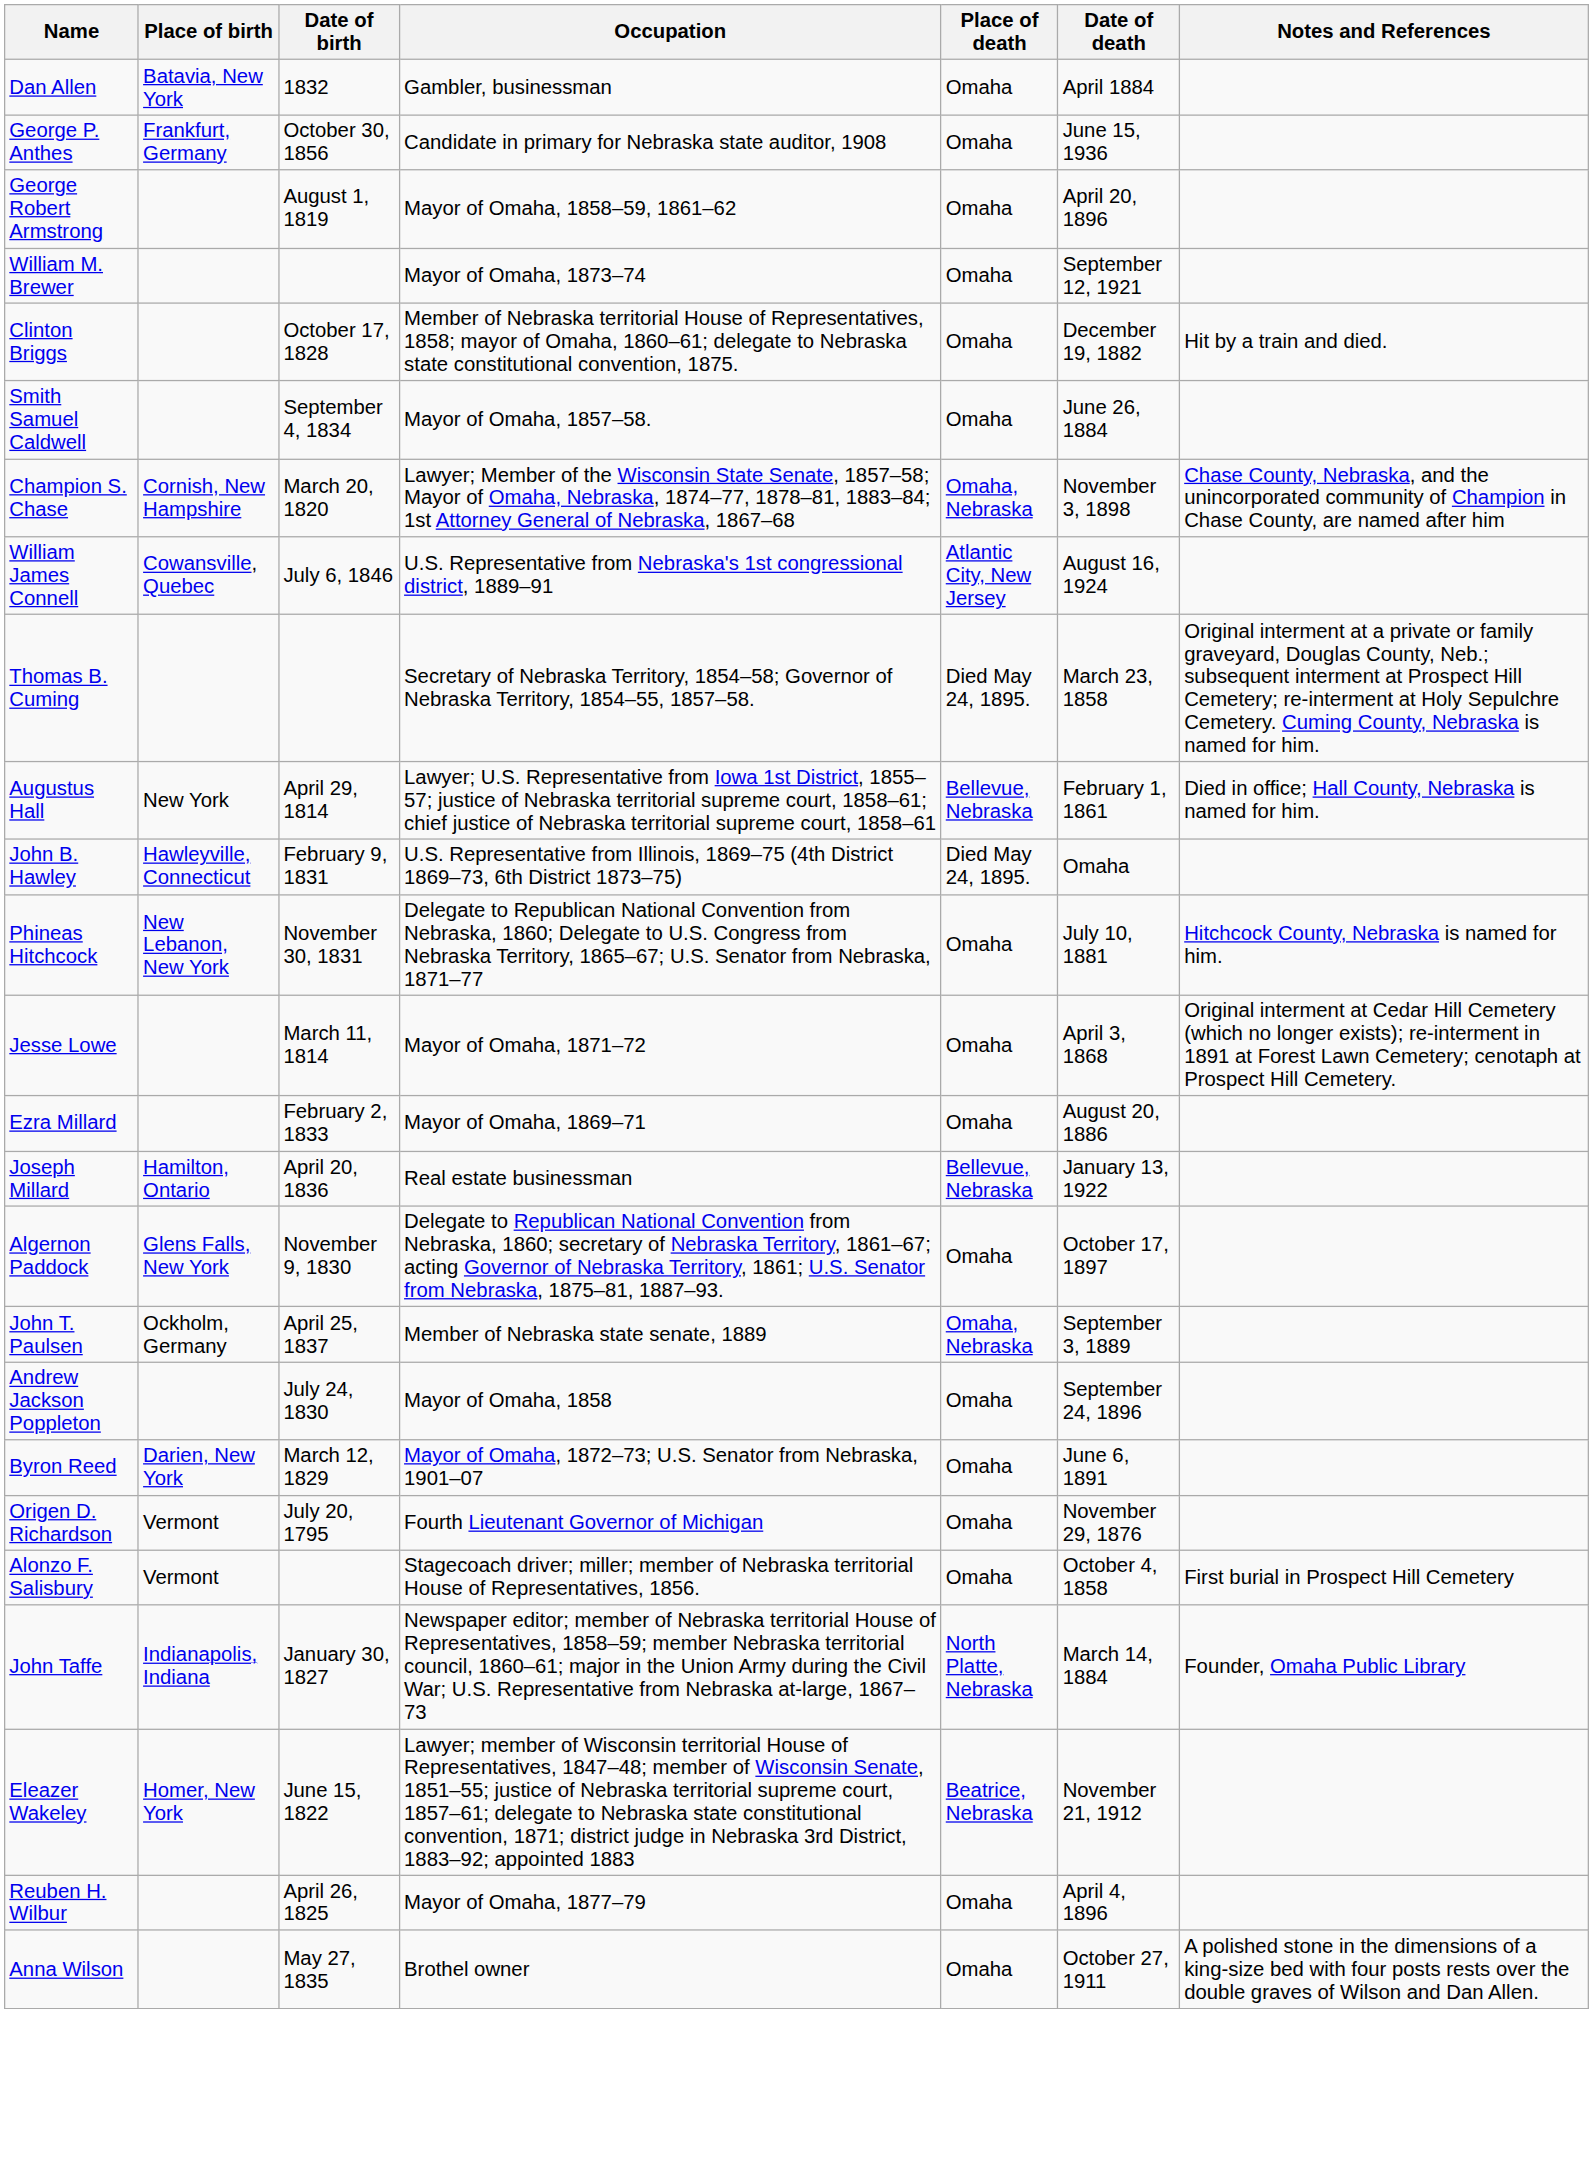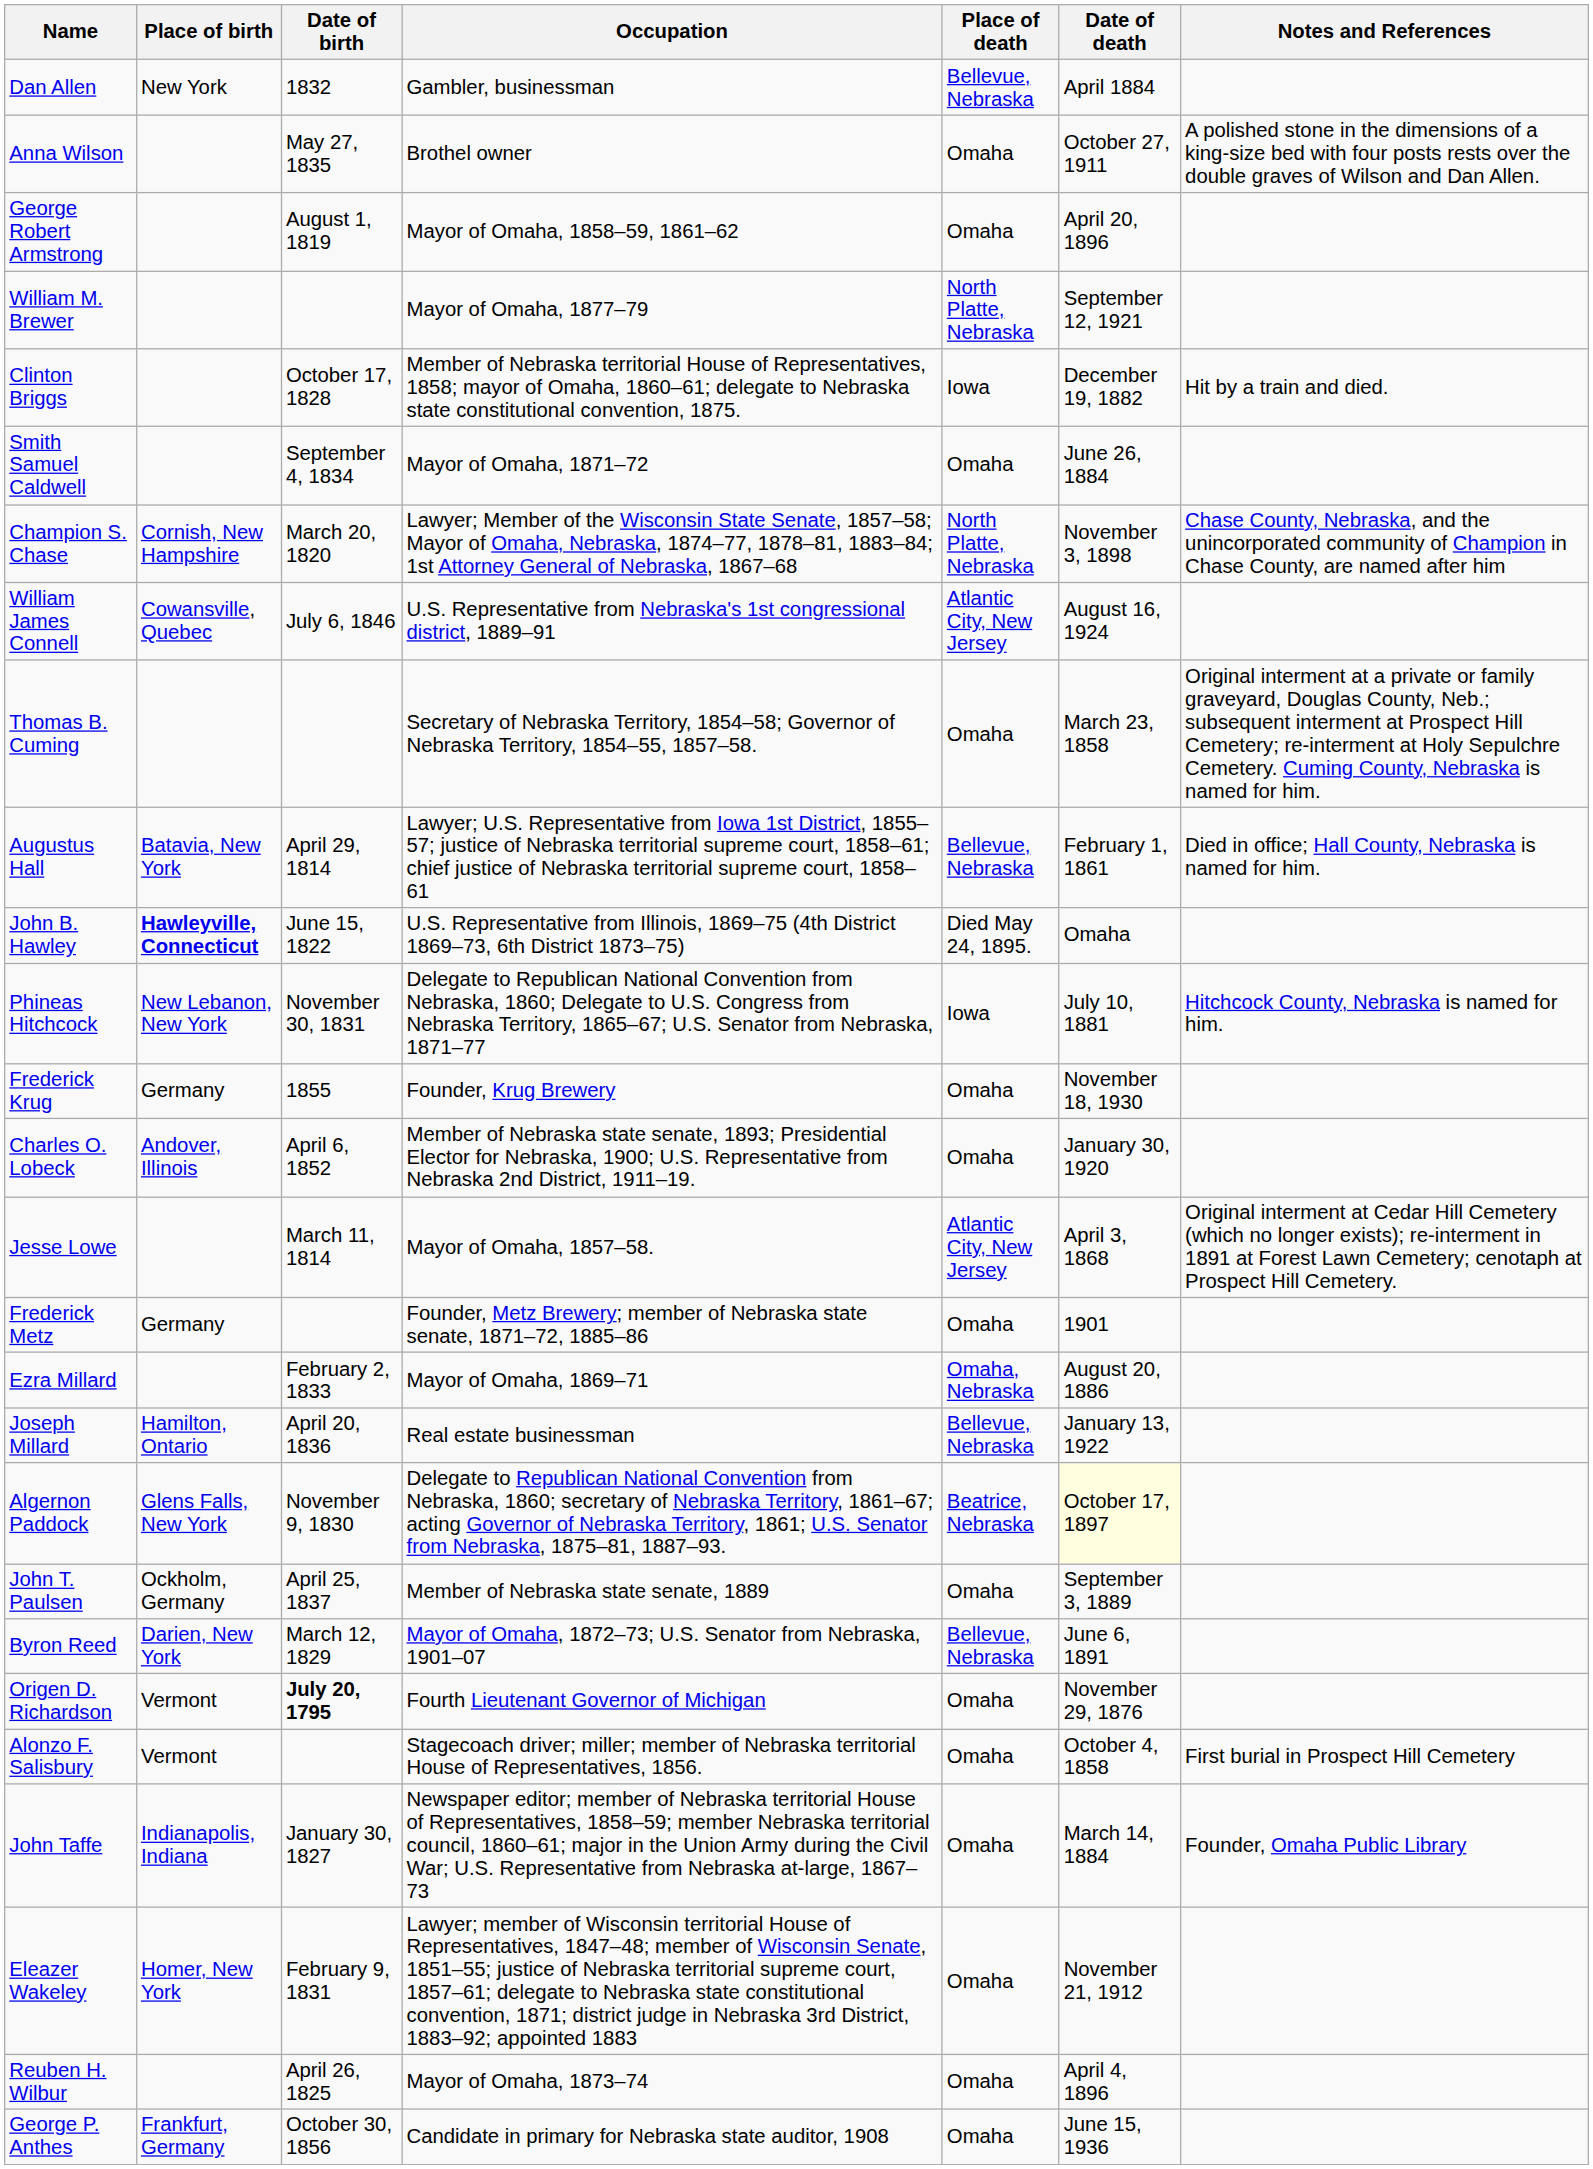Dan Allen | Place of birth: Batavia, New York -> New York
Dan Allen | Place of death: Omaha -> Bellevue, Nebraska
rows swapped: George P. Anthes <-> Anna Wilson
William M. Brewer | Occupation: Mayor of Omaha, 1873–74 -> Mayor of Omaha, 1877–79
William M. Brewer | Place of death: Omaha -> North Platte, Nebraska
Clinton Briggs | Place of death: Omaha -> Iowa
Smith Samuel Caldwell | Occupation: Mayor of Omaha, 1857–58. -> Mayor of Omaha, 1871–72
Champion S. Chase | Place of death: Omaha, Nebraska -> North Platte, Nebraska
Thomas B. Cuming | Place of death: Died May 24, 1895. -> Omaha
Augustus Hall | Place of birth: New York -> Batavia, New York
John B. Hawley | Place of birth: normal -> bold
John B. Hawley | Date of birth: February 9, 1831 -> June 15, 1822
Phineas Hitchcock | Place of death: Omaha -> Iowa
+ row: Frederick Krug | Germany | 1855 | Founder, Krug Brewery | Omaha | November 18, 1930
+ row: Charles O. Lobeck | Andover, Illinois | April 6, 1852 | Member of Nebraska state senate, 1893; Presidential Elector for Nebraska, 1900; U.S. Representative from Nebraska 2nd District, 1911–19. | Omaha | January 30, 1920
Jesse Lowe | Occupation: Mayor of Omaha, 1871–72 -> Mayor of Omaha, 1857–58.
Jesse Lowe | Place of death: Omaha -> Atlantic City, New Jersey
+ row: Frederick Metz | Germany | Founder, Metz Brewery; member of Nebraska state senate, 1871–72, 1885–86 | Omaha | 1901
Ezra Millard | Place of death: Omaha -> Omaha, Nebraska
Algernon Paddock | Place of death: Omaha -> Beatrice, Nebraska
Algernon Paddock | Date of death: no background -> lightyellow background
John T. Paulsen | Place of death: Omaha, Nebraska -> Omaha
- row: Andrew Jackson Poppleton | July 24, 1830 | Mayor of Omaha, 1858 | Omaha | September 24, 1896
Byron Reed | Place of death: Omaha -> Bellevue, Nebraska
Origen D. Richardson | Date of birth: normal -> bold
John Taffe | Place of death: North Platte, Nebraska -> Omaha
Eleazer Wakeley | Date of birth: June 15, 1822 -> February 9, 1831
Eleazer Wakeley | Place of death: Beatrice, Nebraska -> Omaha
Reuben H. Wilbur | Occupation: Mayor of Omaha, 1877–79 -> Mayor of Omaha, 1873–74
